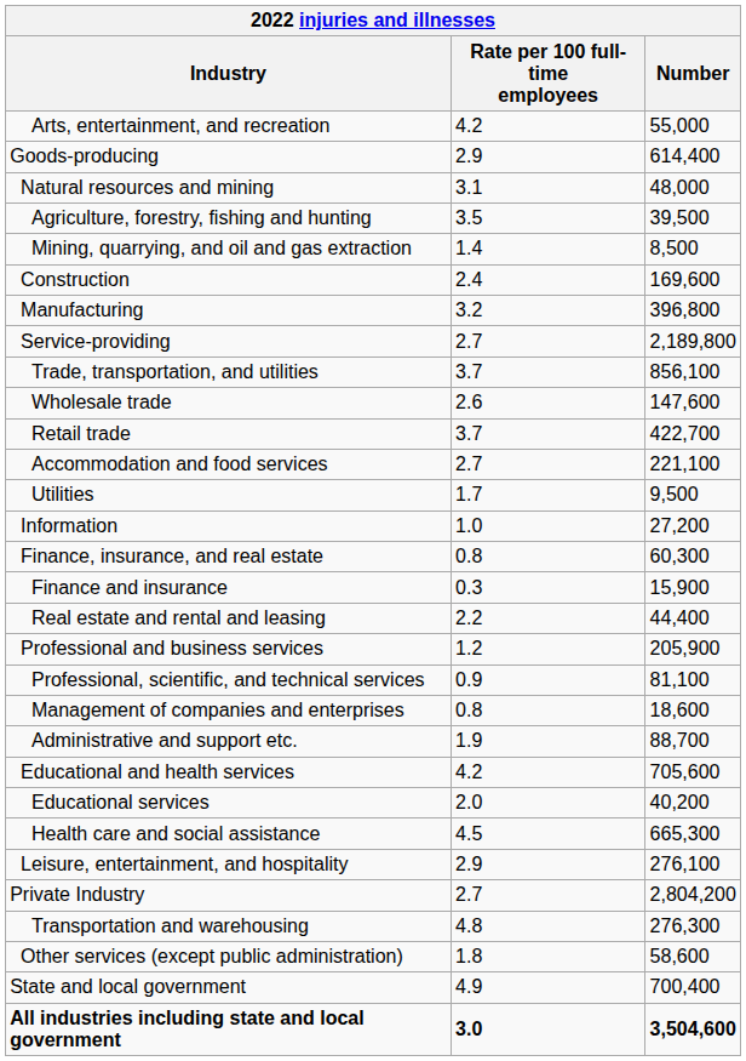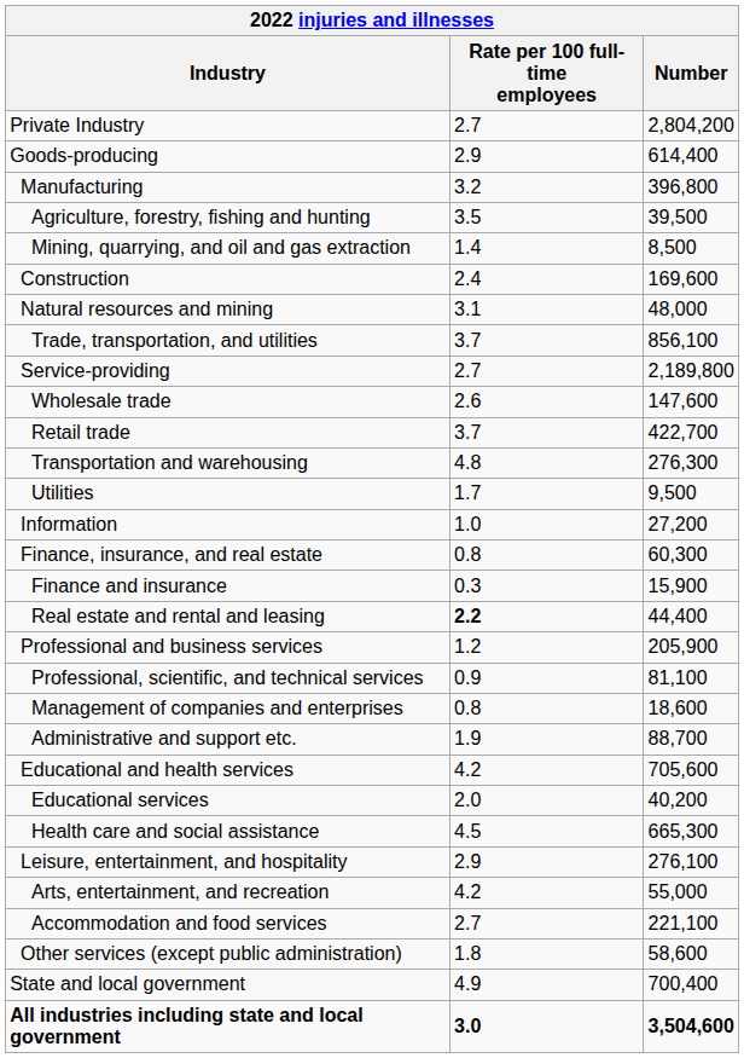rows swapped: Private Industry <-> Arts, entertainment, and recreation
rows swapped: Natural resources and mining <-> Manufacturing
rows swapped: Service-providing <-> Trade, transportation, and utilities
rows swapped: Transportation and warehousing <-> Accommodation and food services
Real estate and rental and leasing | Rate per 100 full-time employees: normal -> bold
